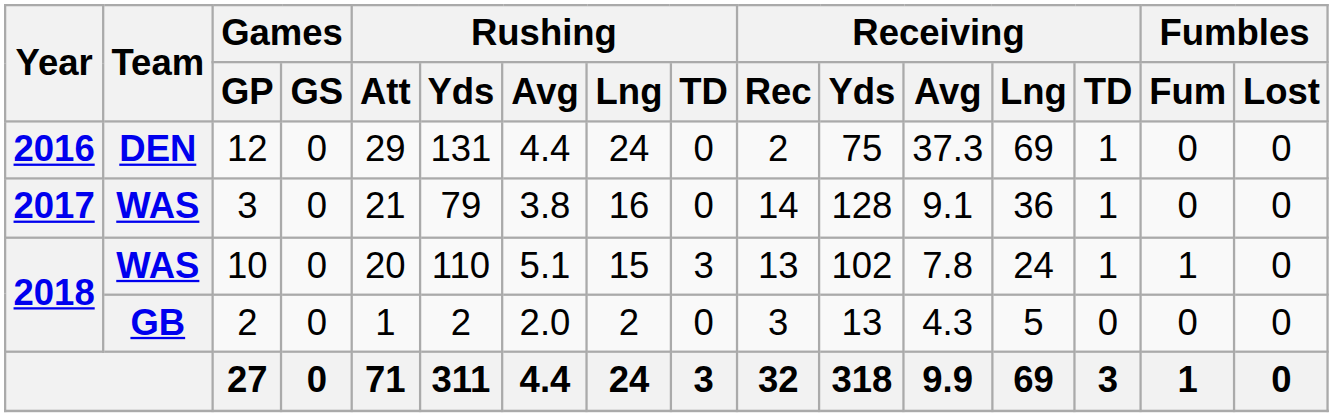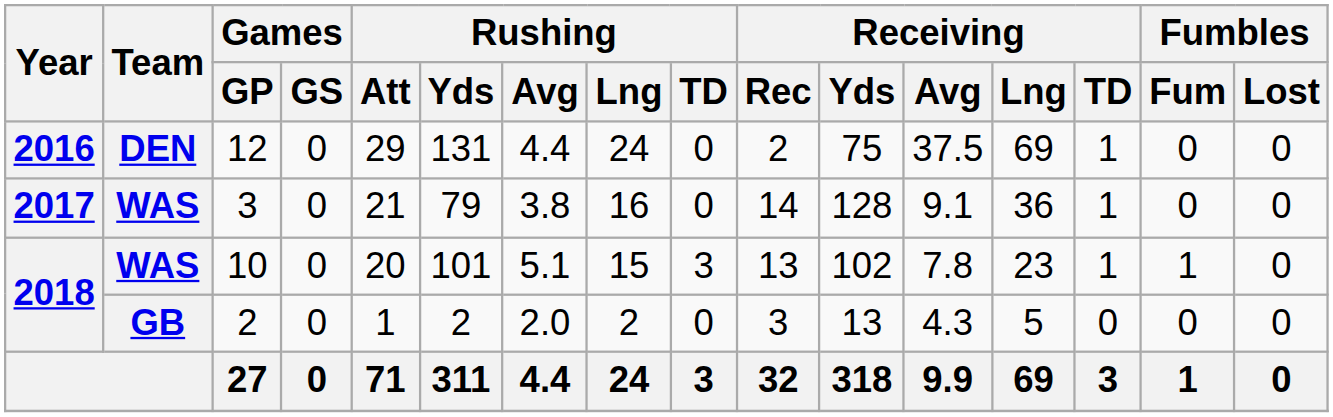12 | Receiving / Avg: 37.3 -> 37.5
10 | Rushing / Yds: 110 -> 101
10 | Receiving / Lng: 24 -> 23
